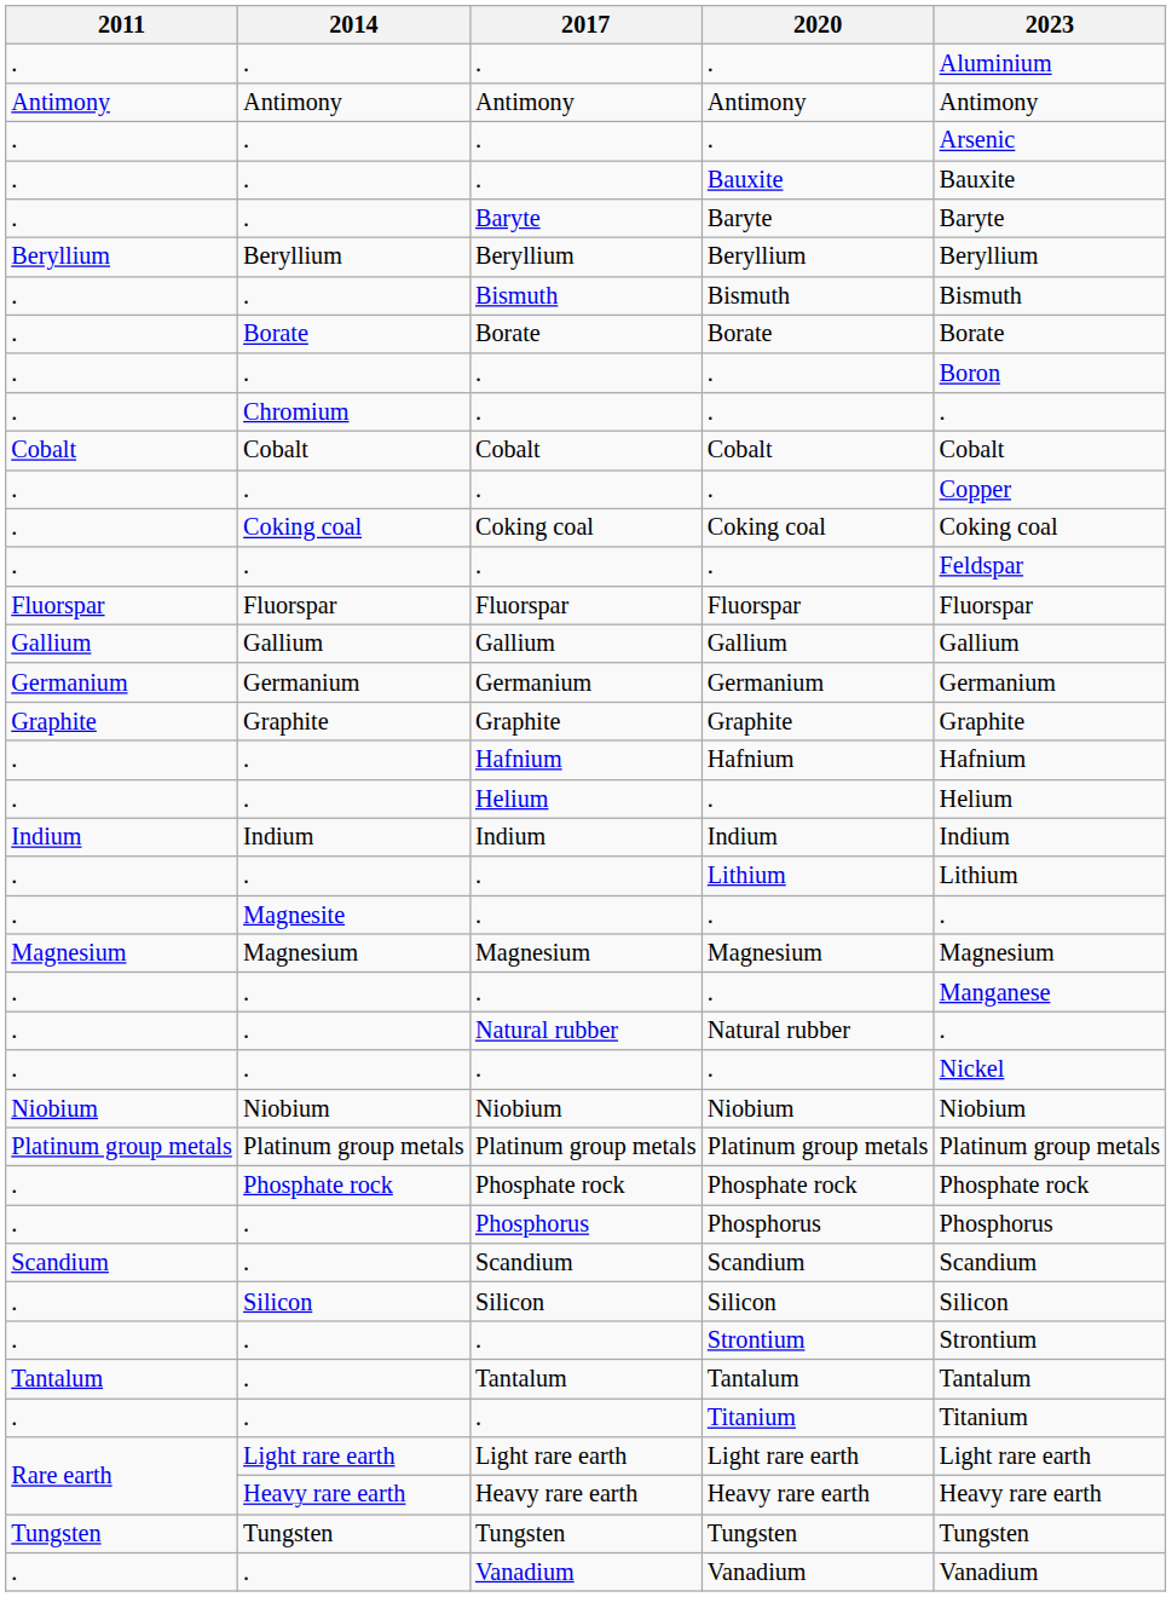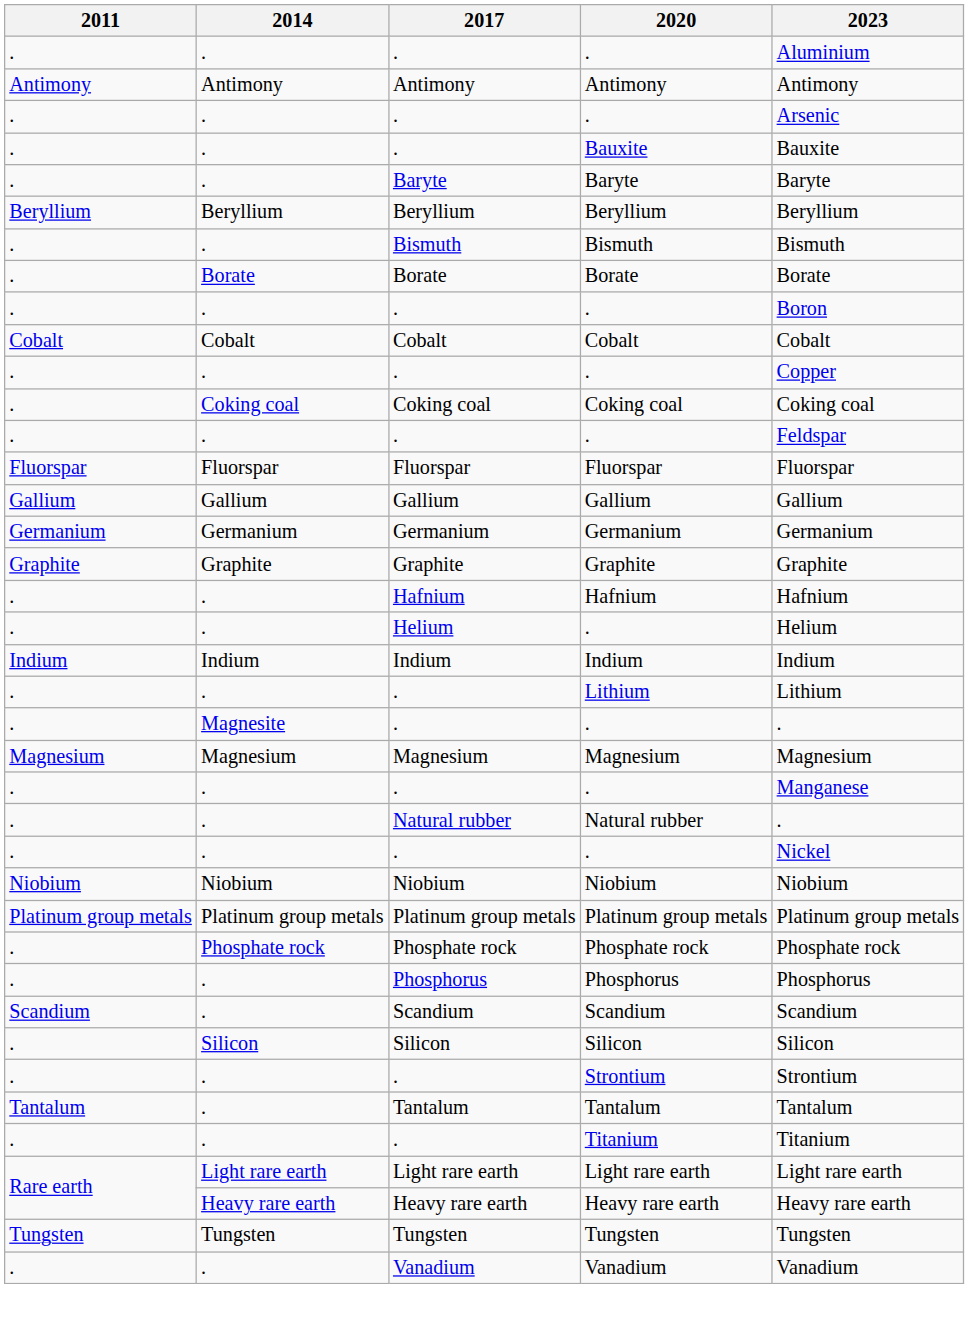- row: . | Chromium | . | . | .
